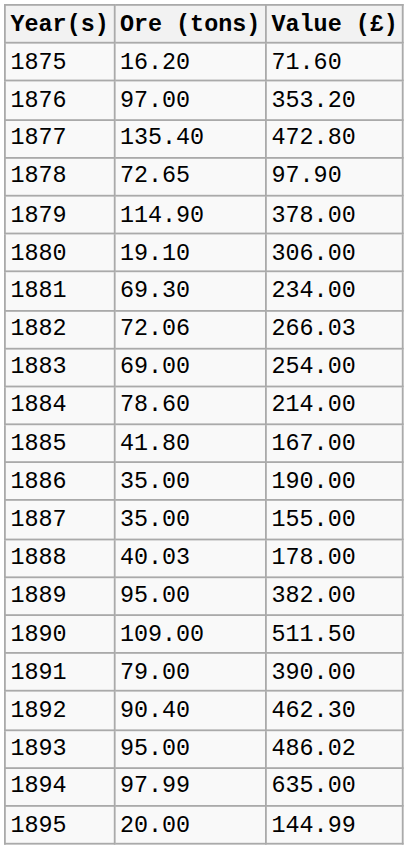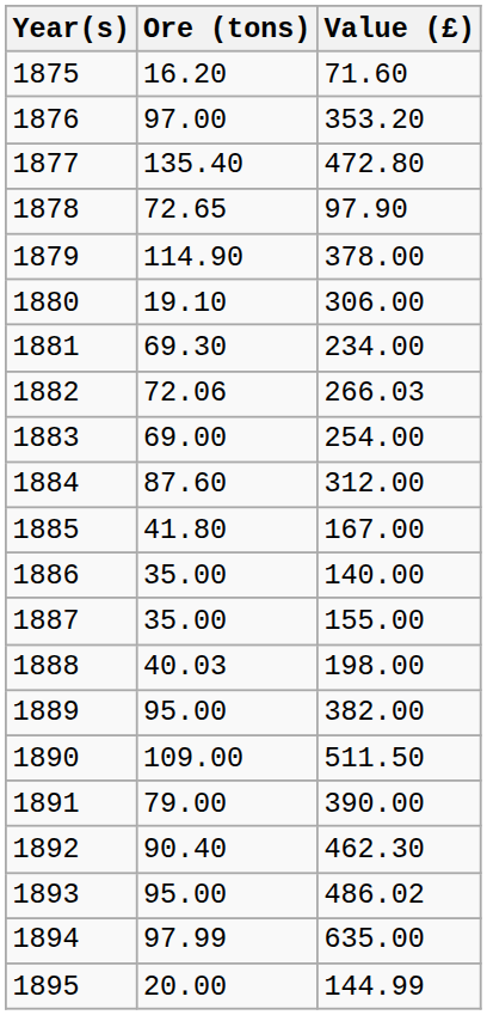1884 | Ore (tons): 78.60 -> 87.60
1884 | Value (£): 214.00 -> 312.00
1886 | Value (£): 190.00 -> 140.00
1888 | Value (£): 178.00 -> 198.00
